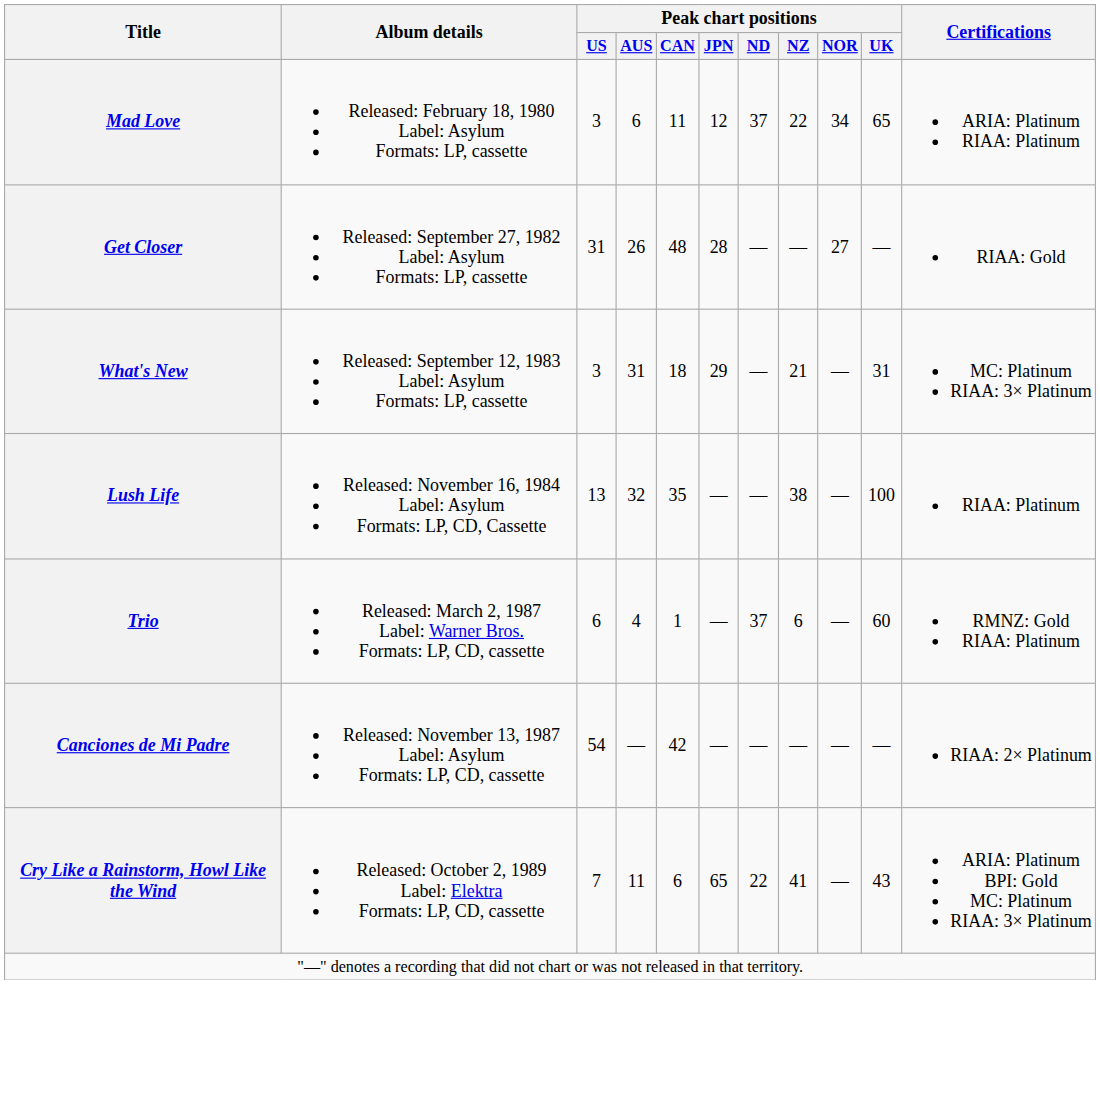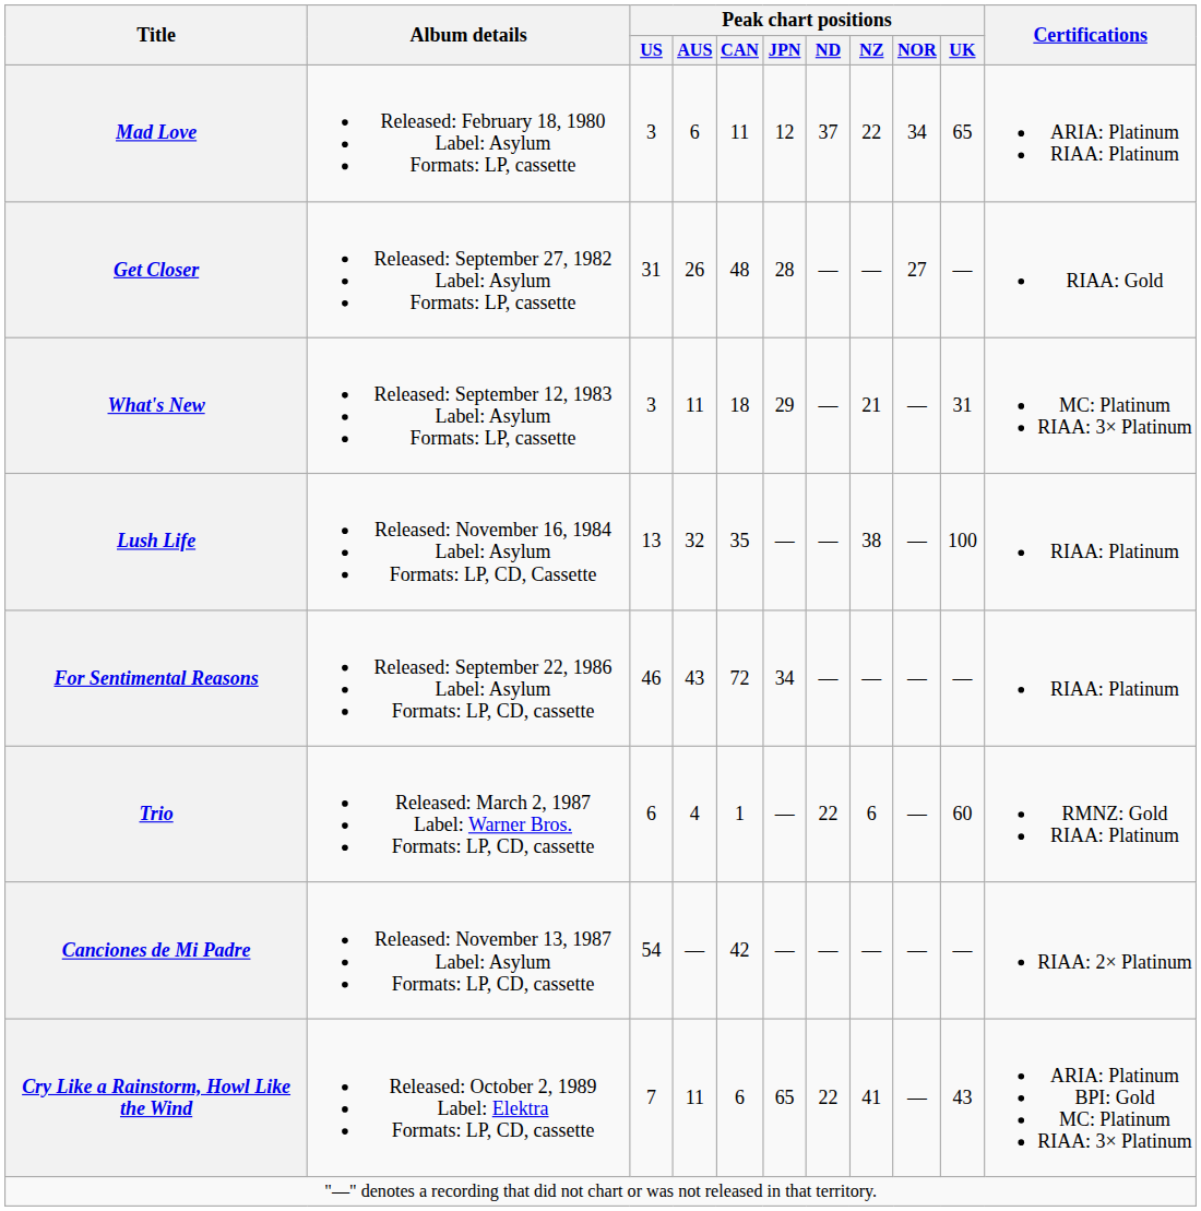What's New | Peak chart positions / AUS: 31 -> 11
+ row: For Sentimental Reasons | Released: September 22, 1986 Label: Asylum Formats: LP, CD, cassette | 46 | 43 | 72 | 34 | — | — | — | — | RIAA: Platinum
Trio | Peak chart positions / ND: 37 -> 22
